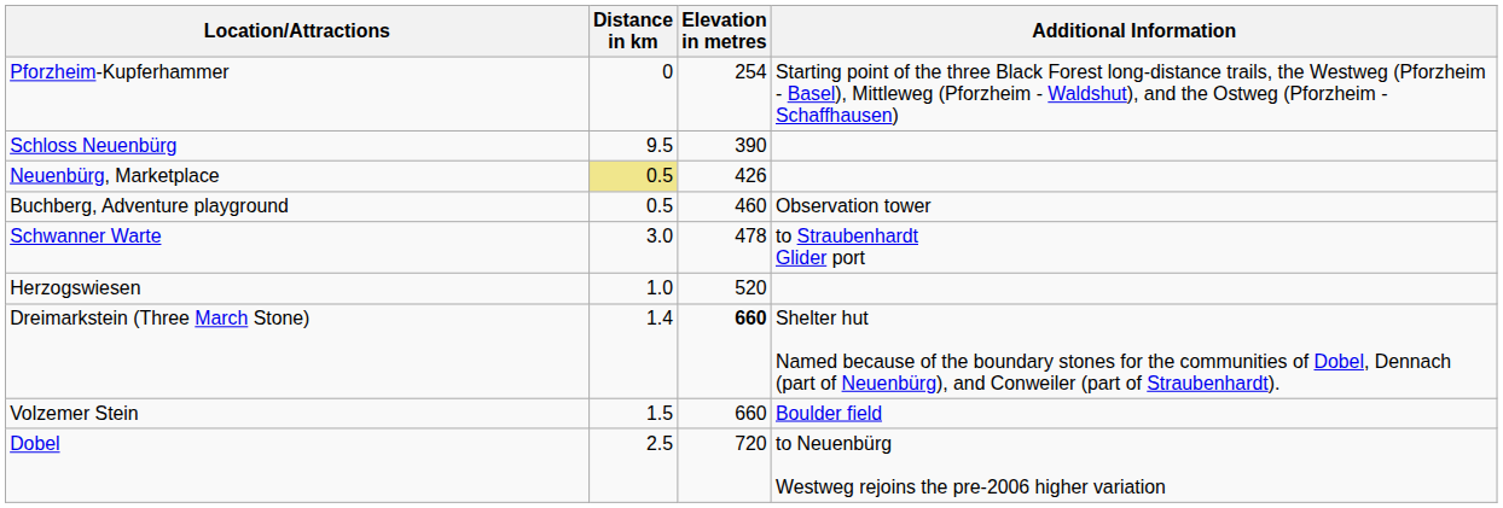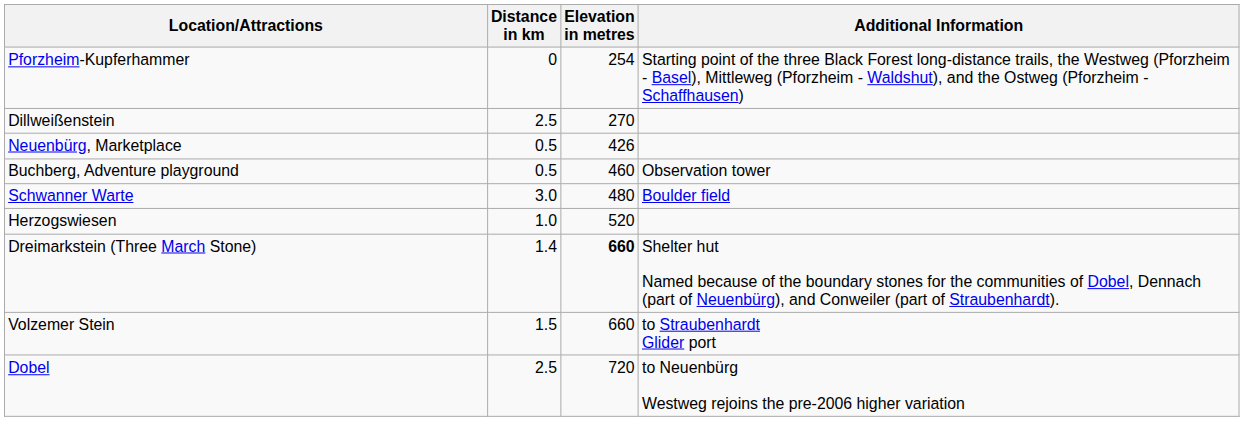+ row: Dillweißenstein | 2.5 | 270
- row: Schloss Neuenbürg | 9.5 | 390
Neuenbürg, Marketplace | Distance in km: khaki background -> no background
Schwanner Warte | Elevation in metres: 478 -> 480
Schwanner Warte | Additional Information: to Straubenhardt Glider port -> Boulder field
Volzemer Stein | Additional Information: Boulder field -> to Straubenhardt Glider port
